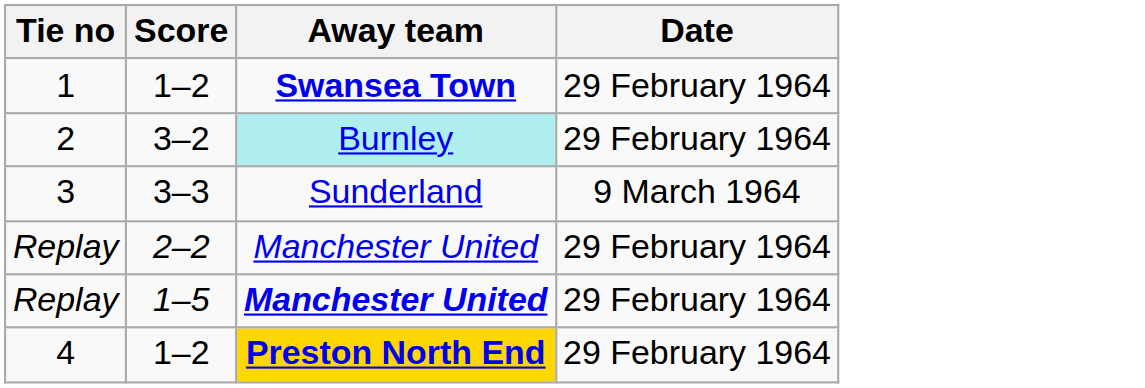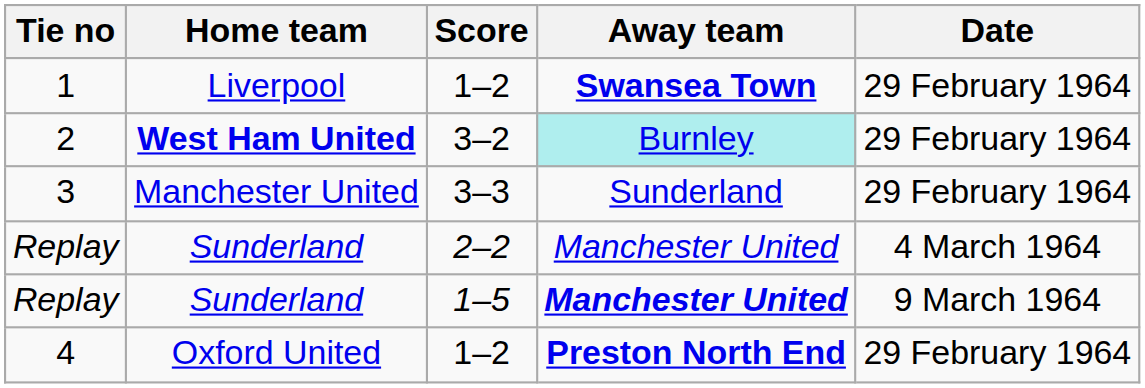+ column: Home team | Liverpool | West Ham United | Manchester United | Sunderland | Sunderland | Oxford United
3 | Date: 9 March 1964 -> 29 February 1964
Replay / 2–2 | Date: 29 February 1964 -> 4 March 1964
Replay / 1–5 | Date: 29 February 1964 -> 9 March 1964
4 | Away team: gold background -> no background
